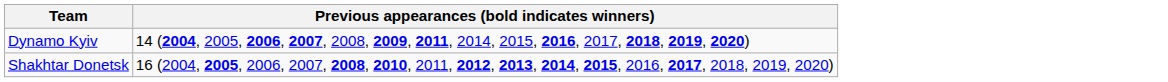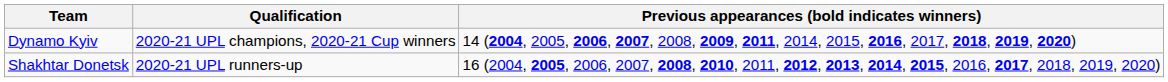+ column: Qualification | 2020-21 UPL champions, 2020-21 Cup winners | 2020-21 UPL runners-up
